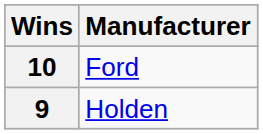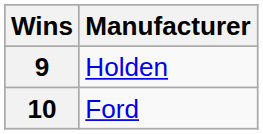rows swapped: 10 <-> 9
